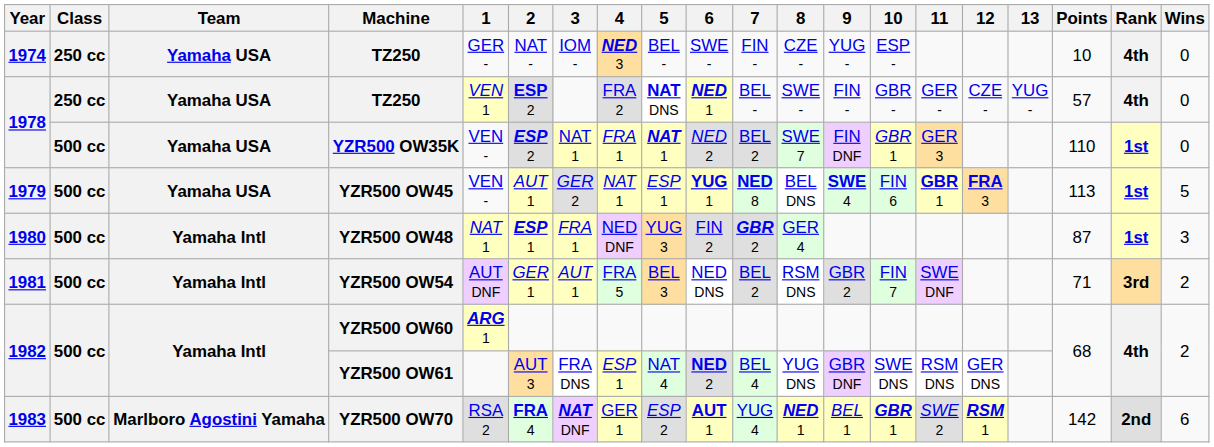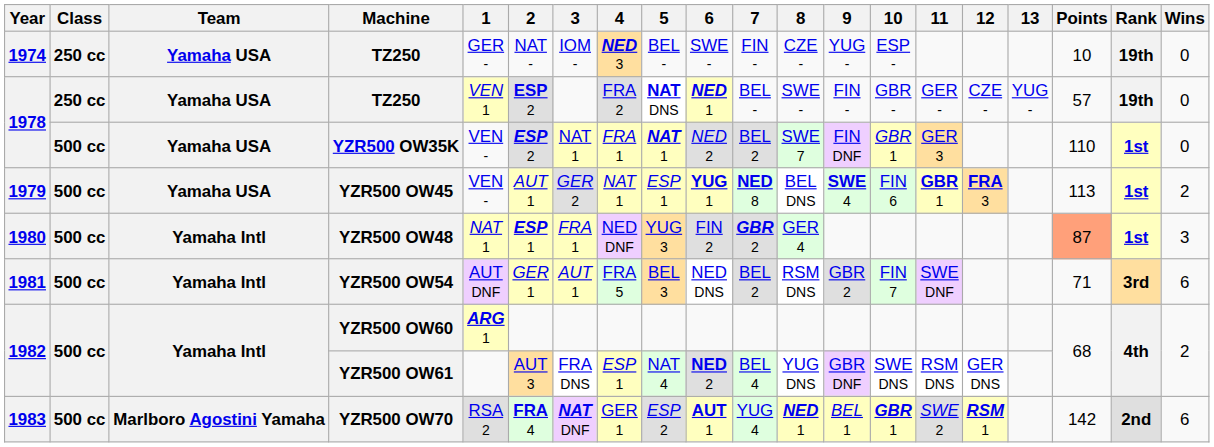1974 / TZ250 | Rank: 4th -> 19th
1978 / TZ250 | Rank: 4th -> 19th
YZR500 OW45 | Wins: 5 -> 2
YZR500 OW48 | Points: no background -> lightsalmon background
YZR500 OW54 | Wins: 2 -> 6
